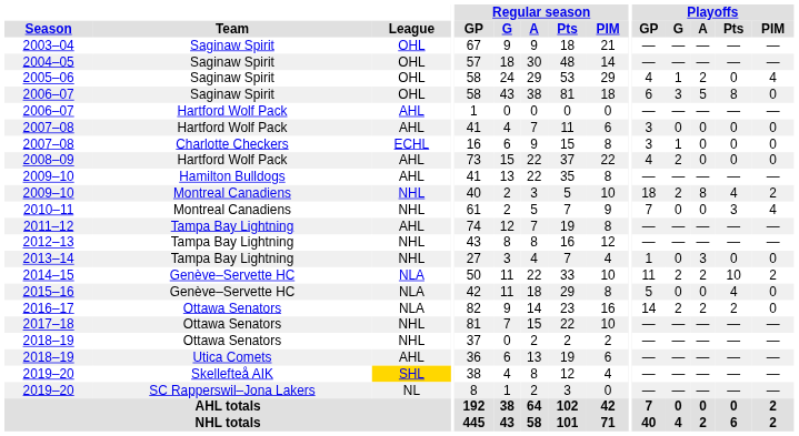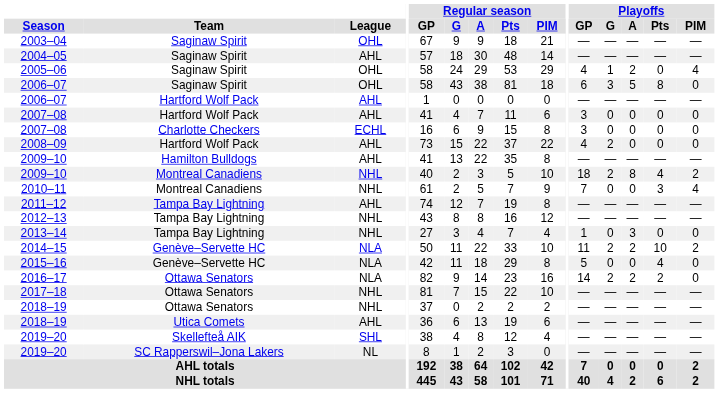2004–05 | League: OHL -> AHL
2007–08 / Charlotte Checkers | Playoffs / G: 1 -> 0
2019–20 / Skellefteå AIK | League: gold background -> no background
